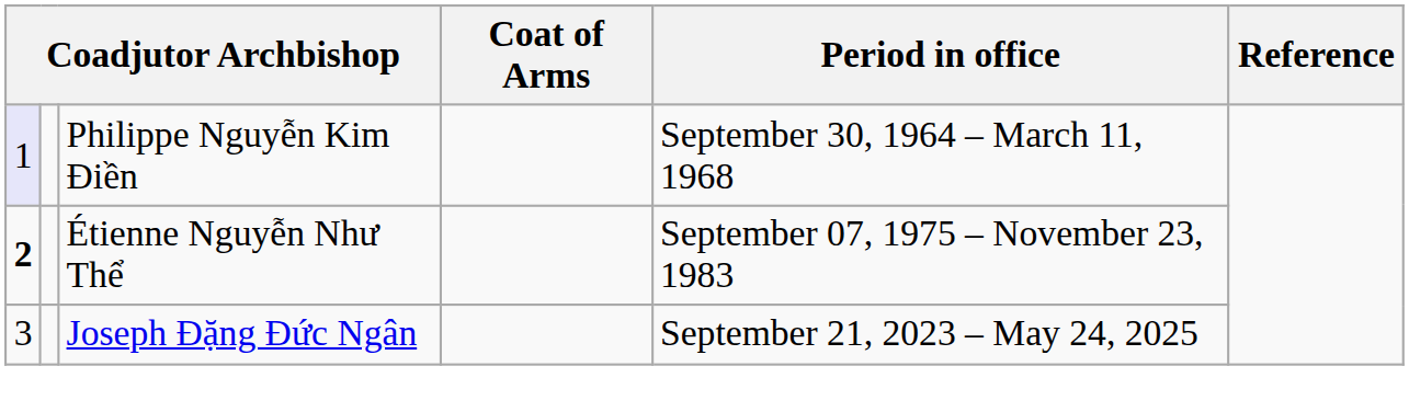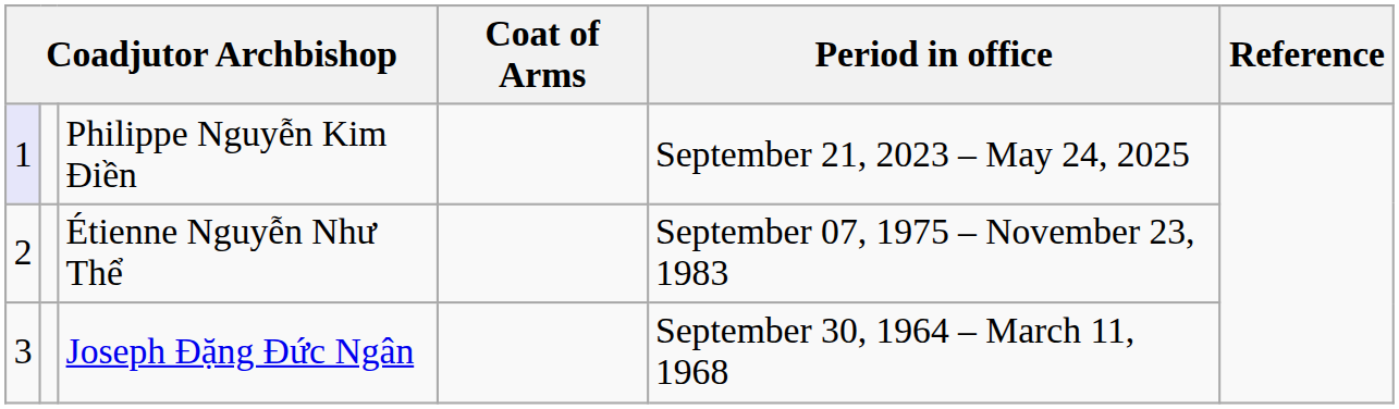Philippe Nguyễn Kim Ðiền | Period in office: September 30, 1964 – March 11, 1968 -> September 21, 2023 – May 24, 2025
Étienne Nguyễn Như Thể | column 1: bold -> normal
Joseph Ðặng Ðức Ngân | Period in office: September 21, 2023 – May 24, 2025 -> September 30, 1964 – March 11, 1968
